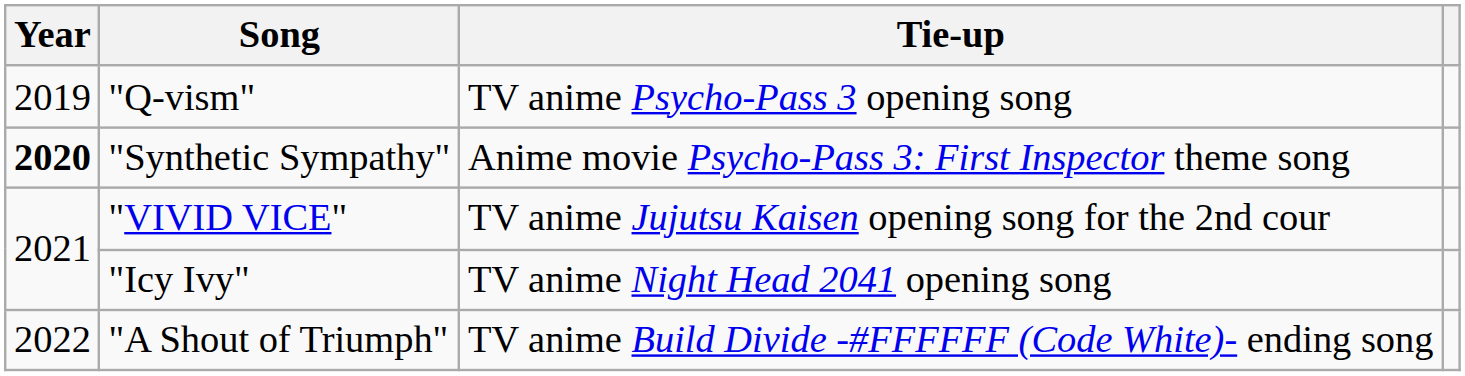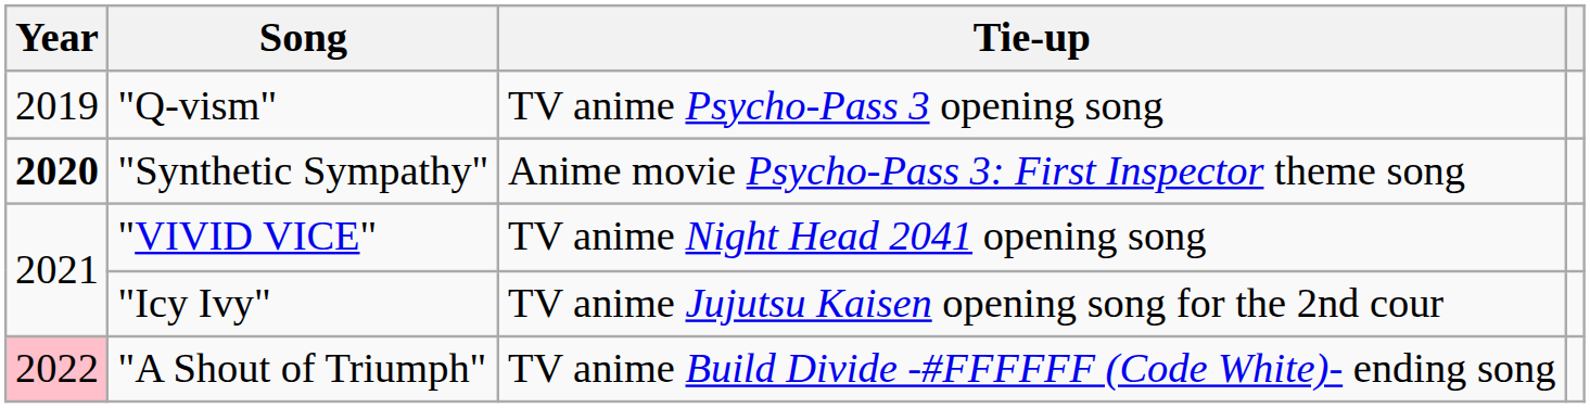"VIVID VICE" | Tie-up: TV anime Jujutsu Kaisen opening song for the 2nd cour -> TV anime Night Head 2041 opening song
"Icy Ivy" | Tie-up: TV anime Night Head 2041 opening song -> TV anime Jujutsu Kaisen opening song for the 2nd cour
"A Shout of Triumph" | Year: no background -> pink background
